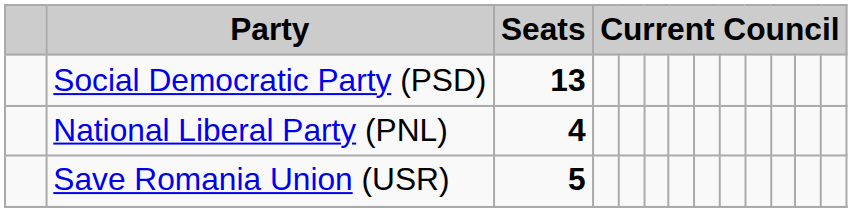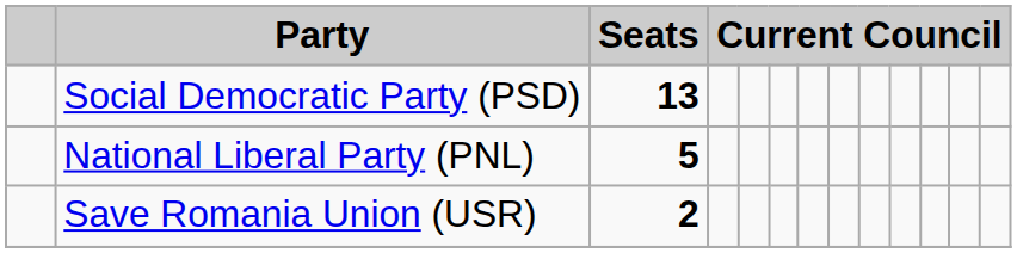National Liberal Party (PNL) | Seats: 4 -> 5
Save Romania Union (USR) | Seats: 5 -> 2
